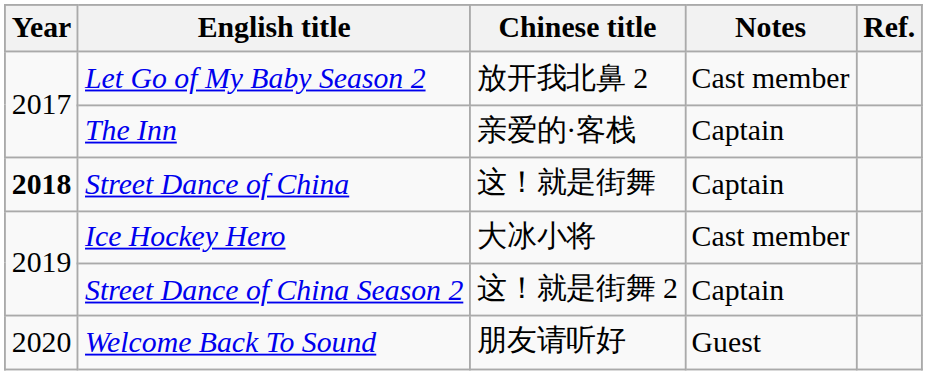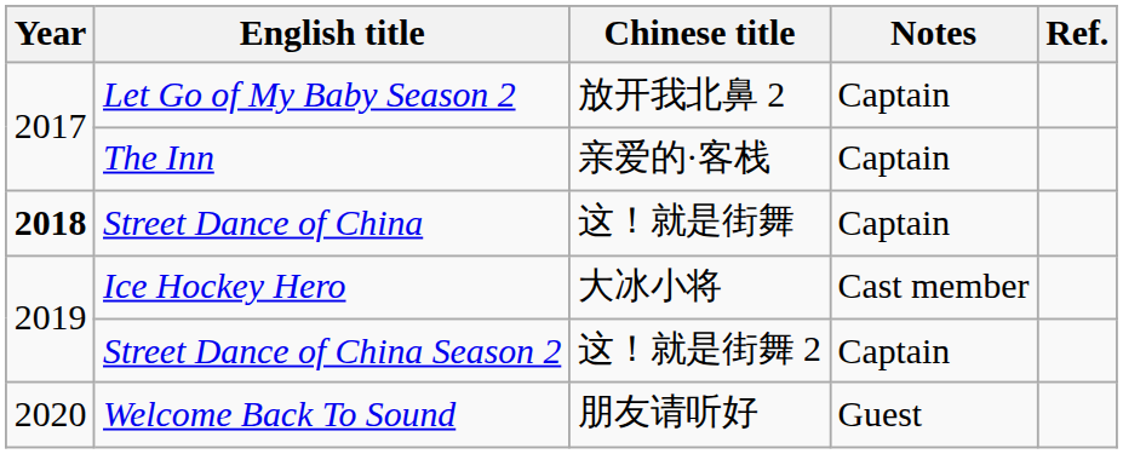Let Go of My Baby Season 2 | Notes: Cast member -> Captain
